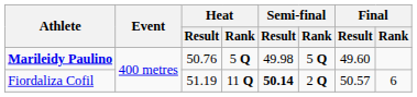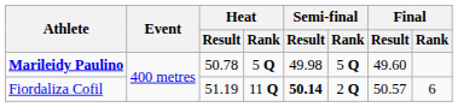Marileidy Paulino | Heat / Result: 50.76 -> 50.78
